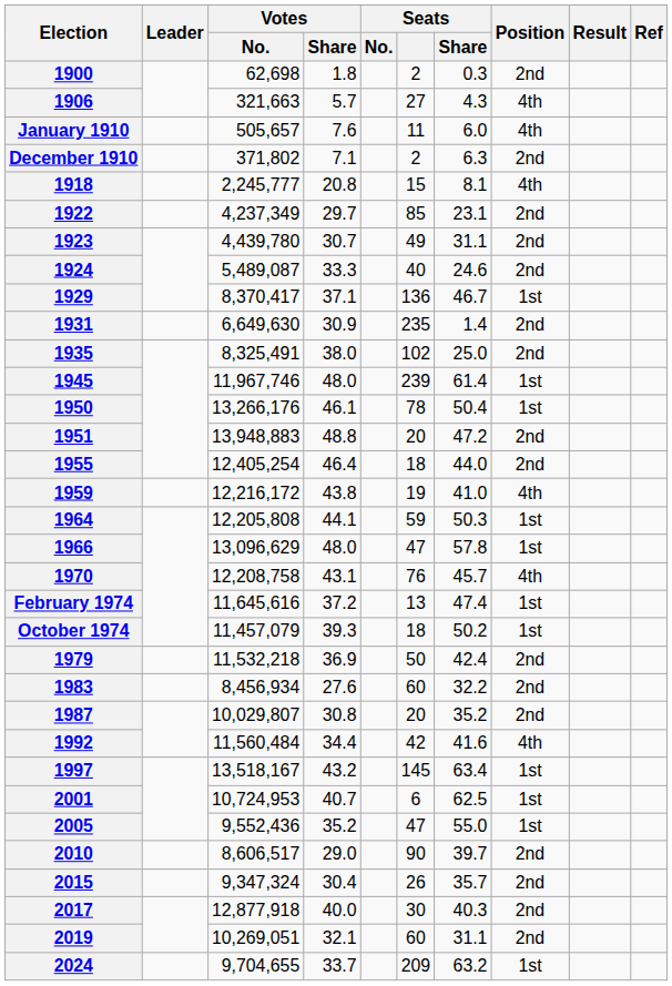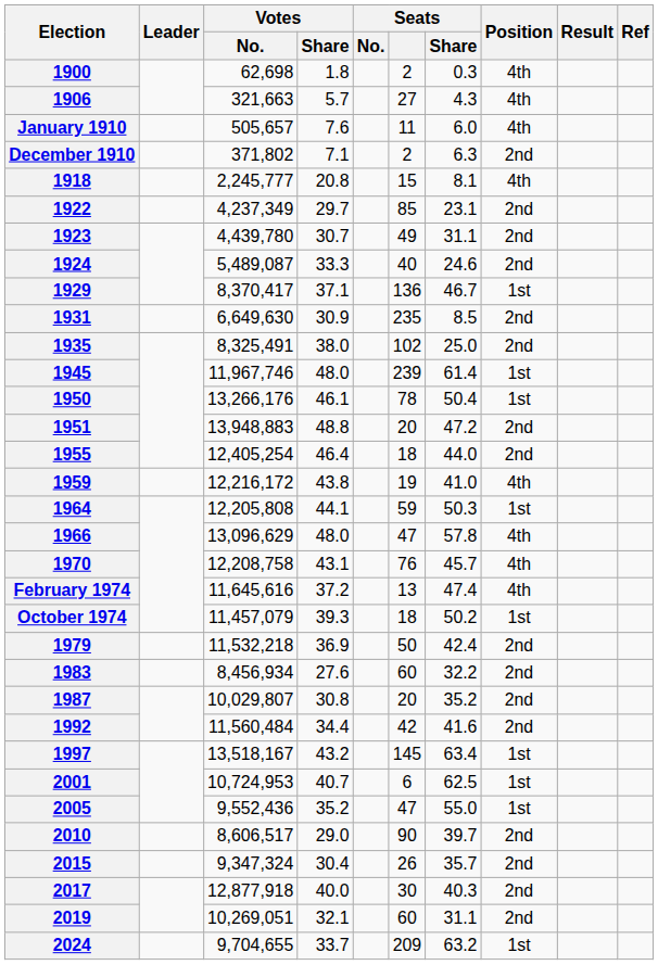1900 | Position: 2nd -> 4th
1931 | Seats / Share: 1.4 -> 8.5
1966 | Position: 1st -> 4th
February 1974 | Position: 1st -> 4th
1992 | Position: 4th -> 2nd
